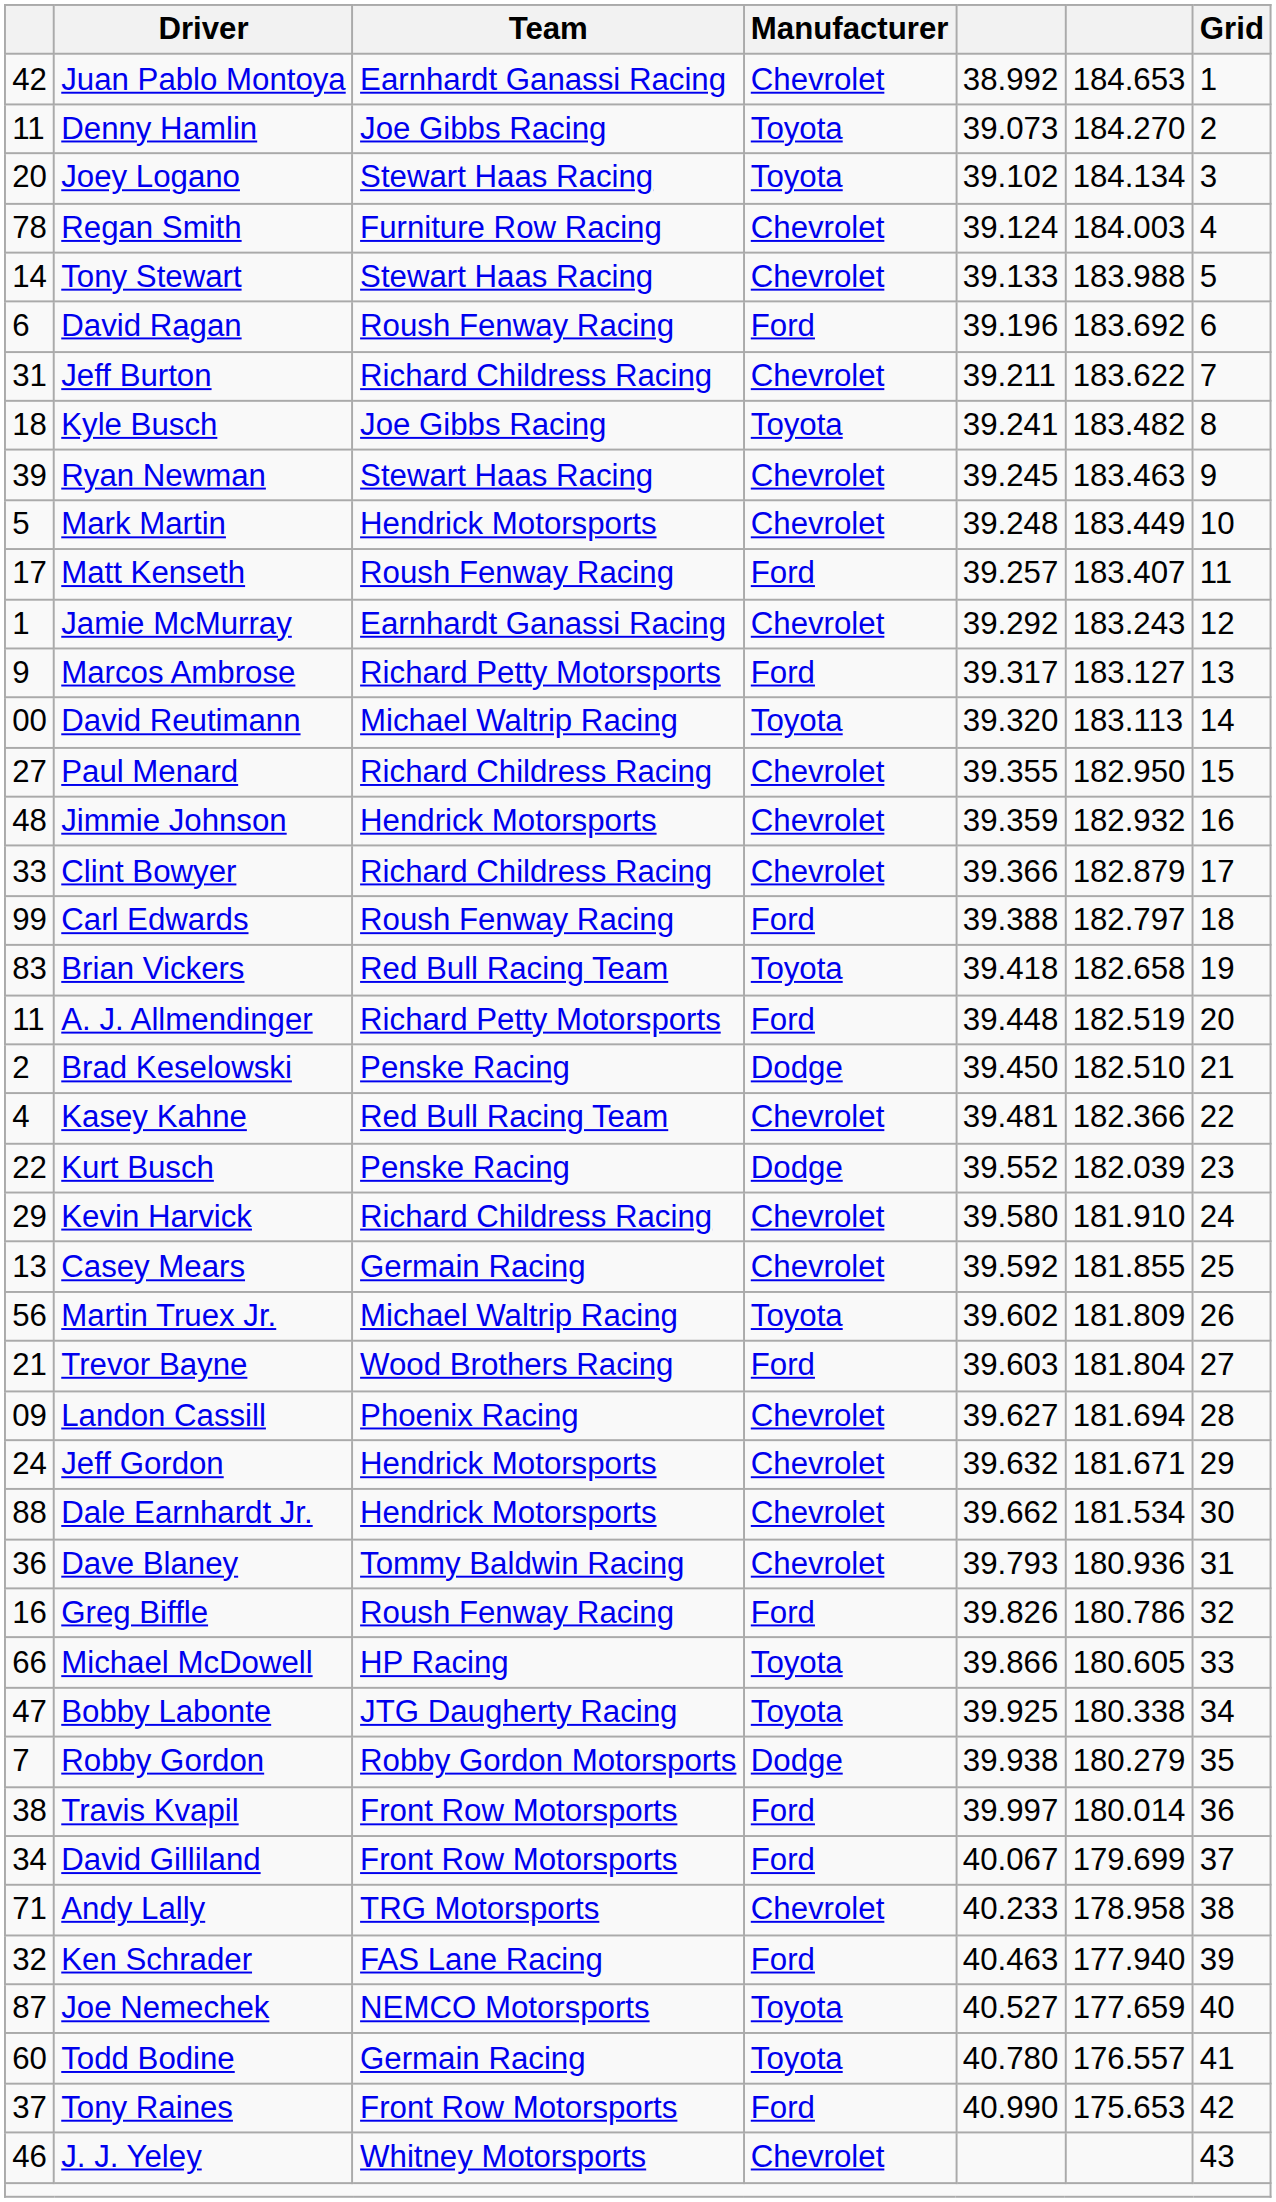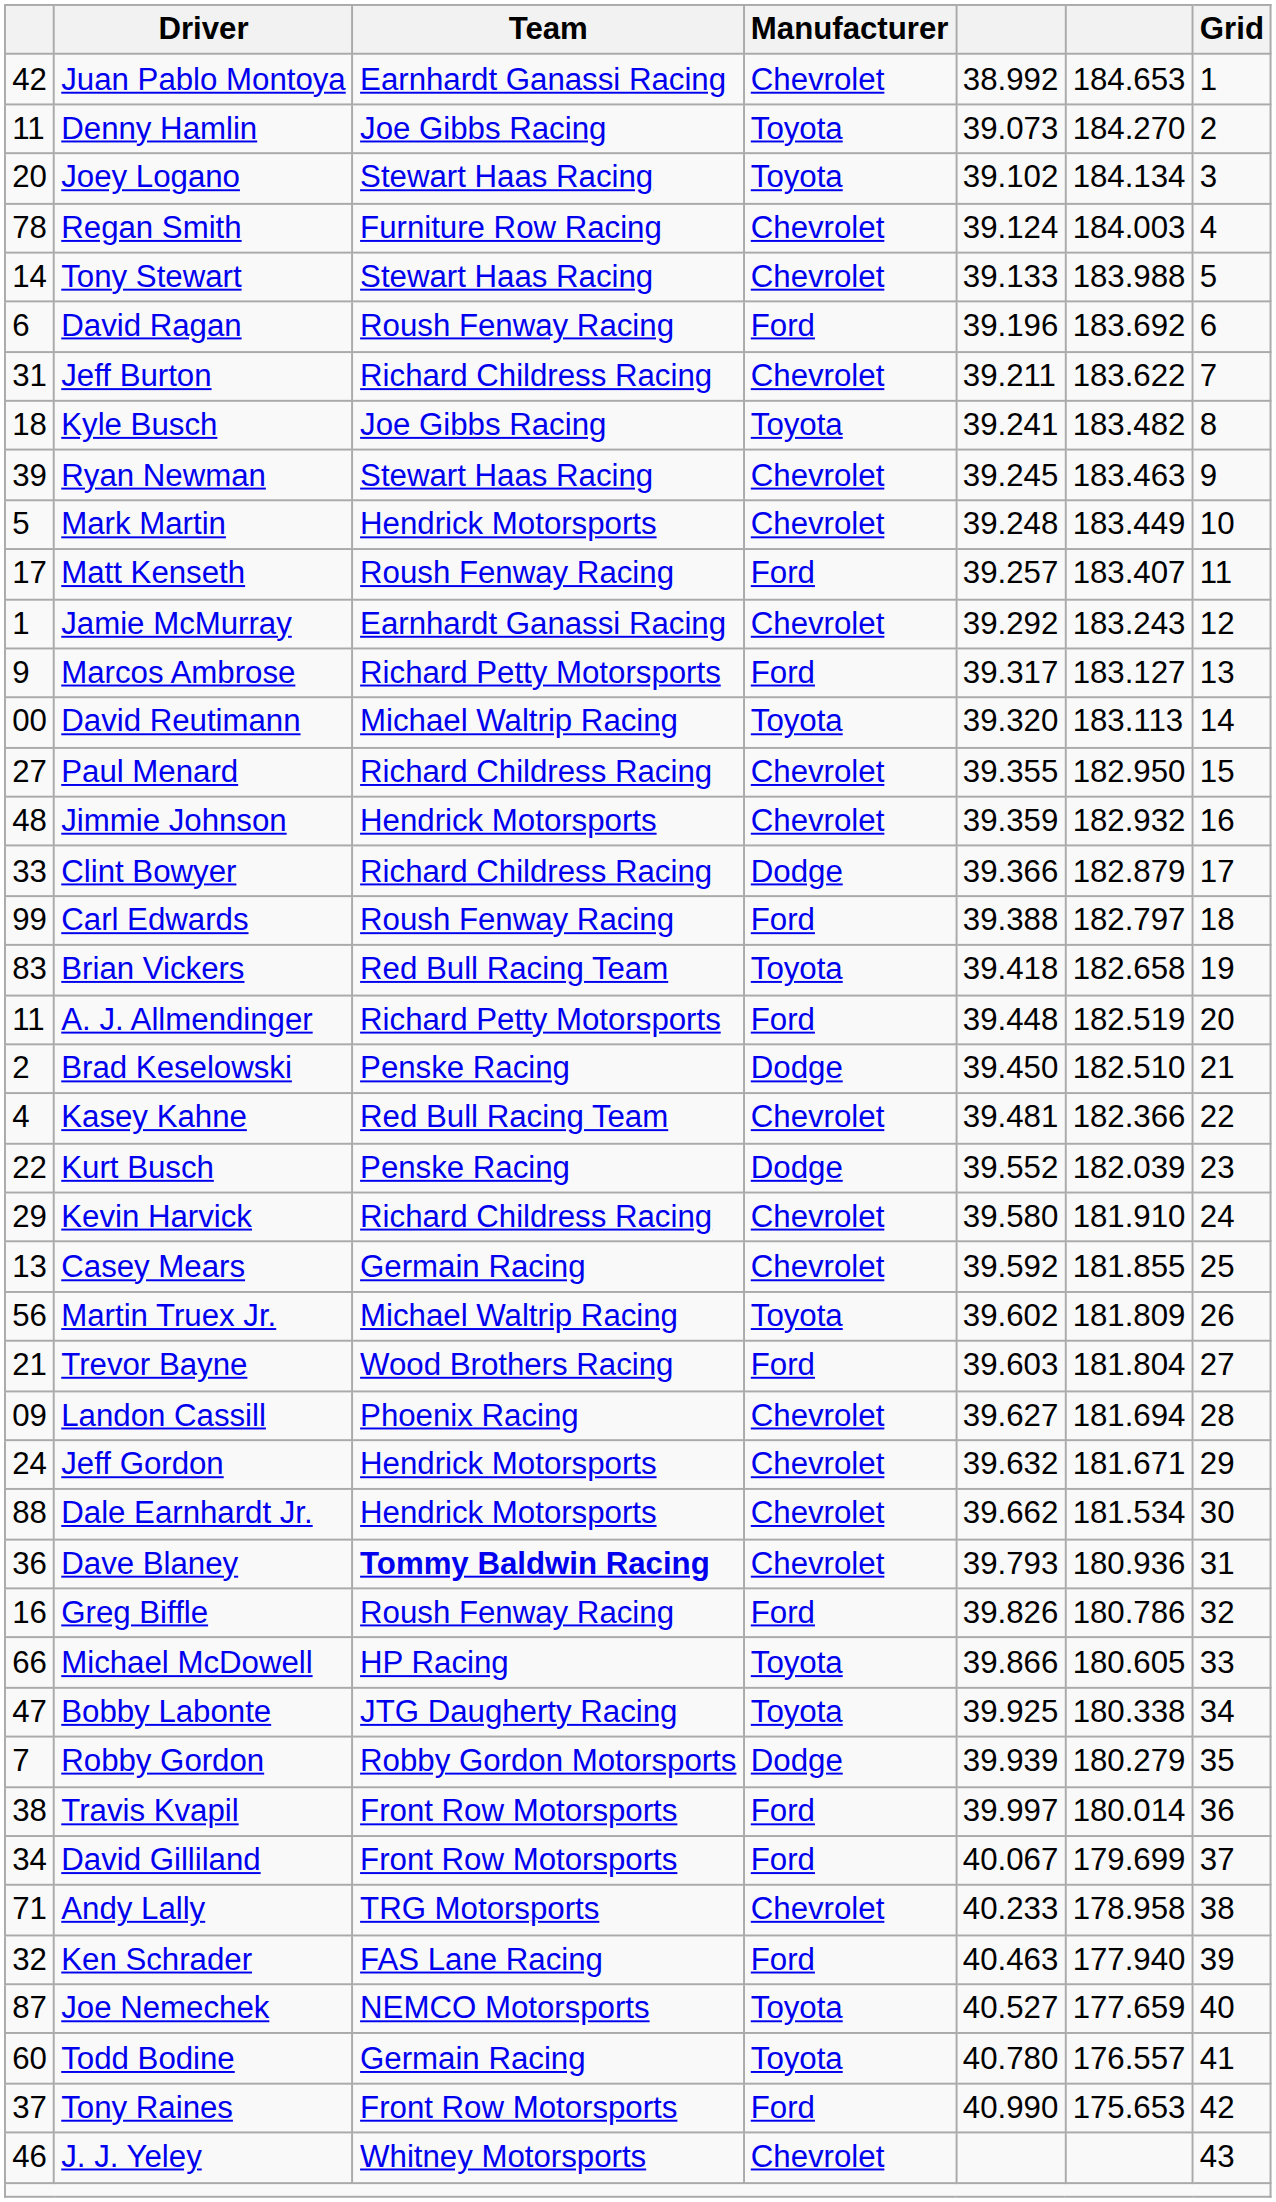Clint Bowyer | Manufacturer: Chevrolet -> Dodge
Dave Blaney | Team: normal -> bold
Robby Gordon | column 5: 39.938 -> 39.939
